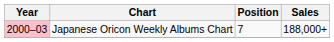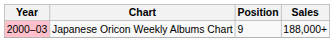Japanese Oricon Weekly Albums Chart | Position: 7 -> 9
